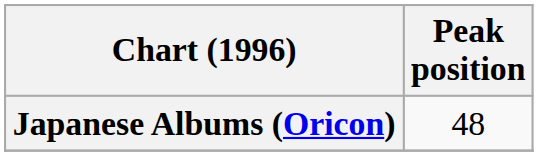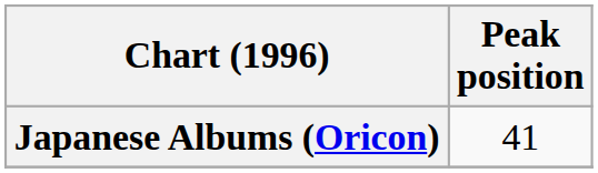Japanese Albums (Oricon) | Peak position: 48 -> 41
